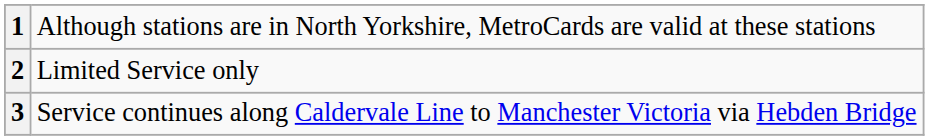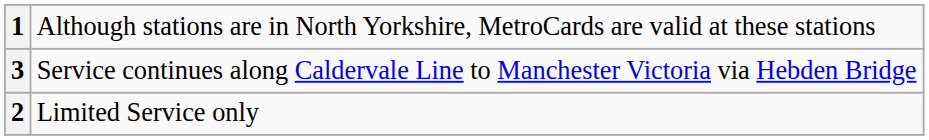rows swapped: 2 <-> 3
